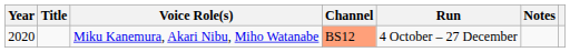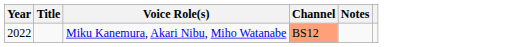- column: Run | 4 October – 27 December
Miku Kanemura, Akari Nibu, Miho Watanabe | Year: 2020 -> 2022
